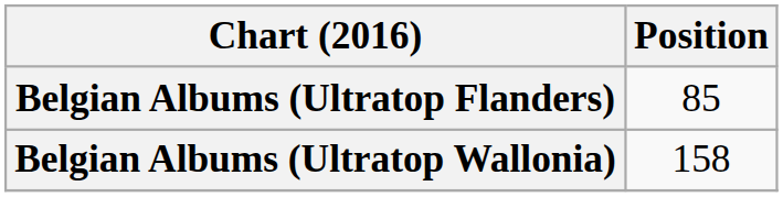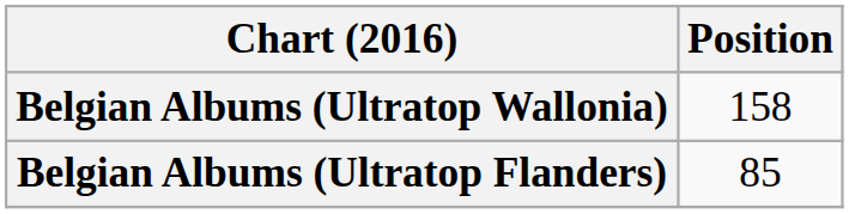rows swapped: Belgian Albums (Ultratop Flanders) <-> Belgian Albums (Ultratop Wallonia)
